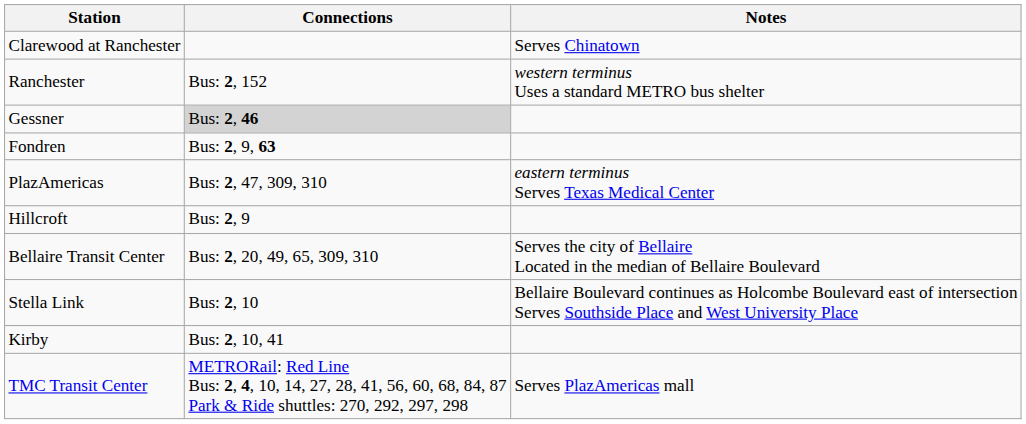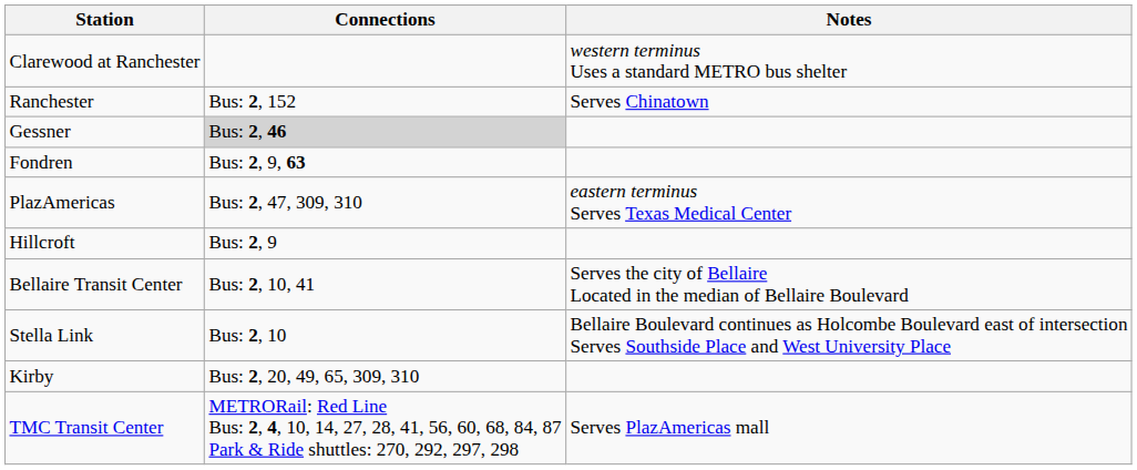Clarewood at Ranchester | Notes: Serves Chinatown -> western terminus Uses a standard METRO bus shelter
Ranchester | Notes: western terminus Uses a standard METRO bus shelter -> Serves Chinatown
Bellaire Transit Center | Connections: Bus: 2, 20, 49, 65, 309, 310 -> Bus: 2, 10, 41
Kirby | Connections: Bus: 2, 10, 41 -> Bus: 2, 20, 49, 65, 309, 310
